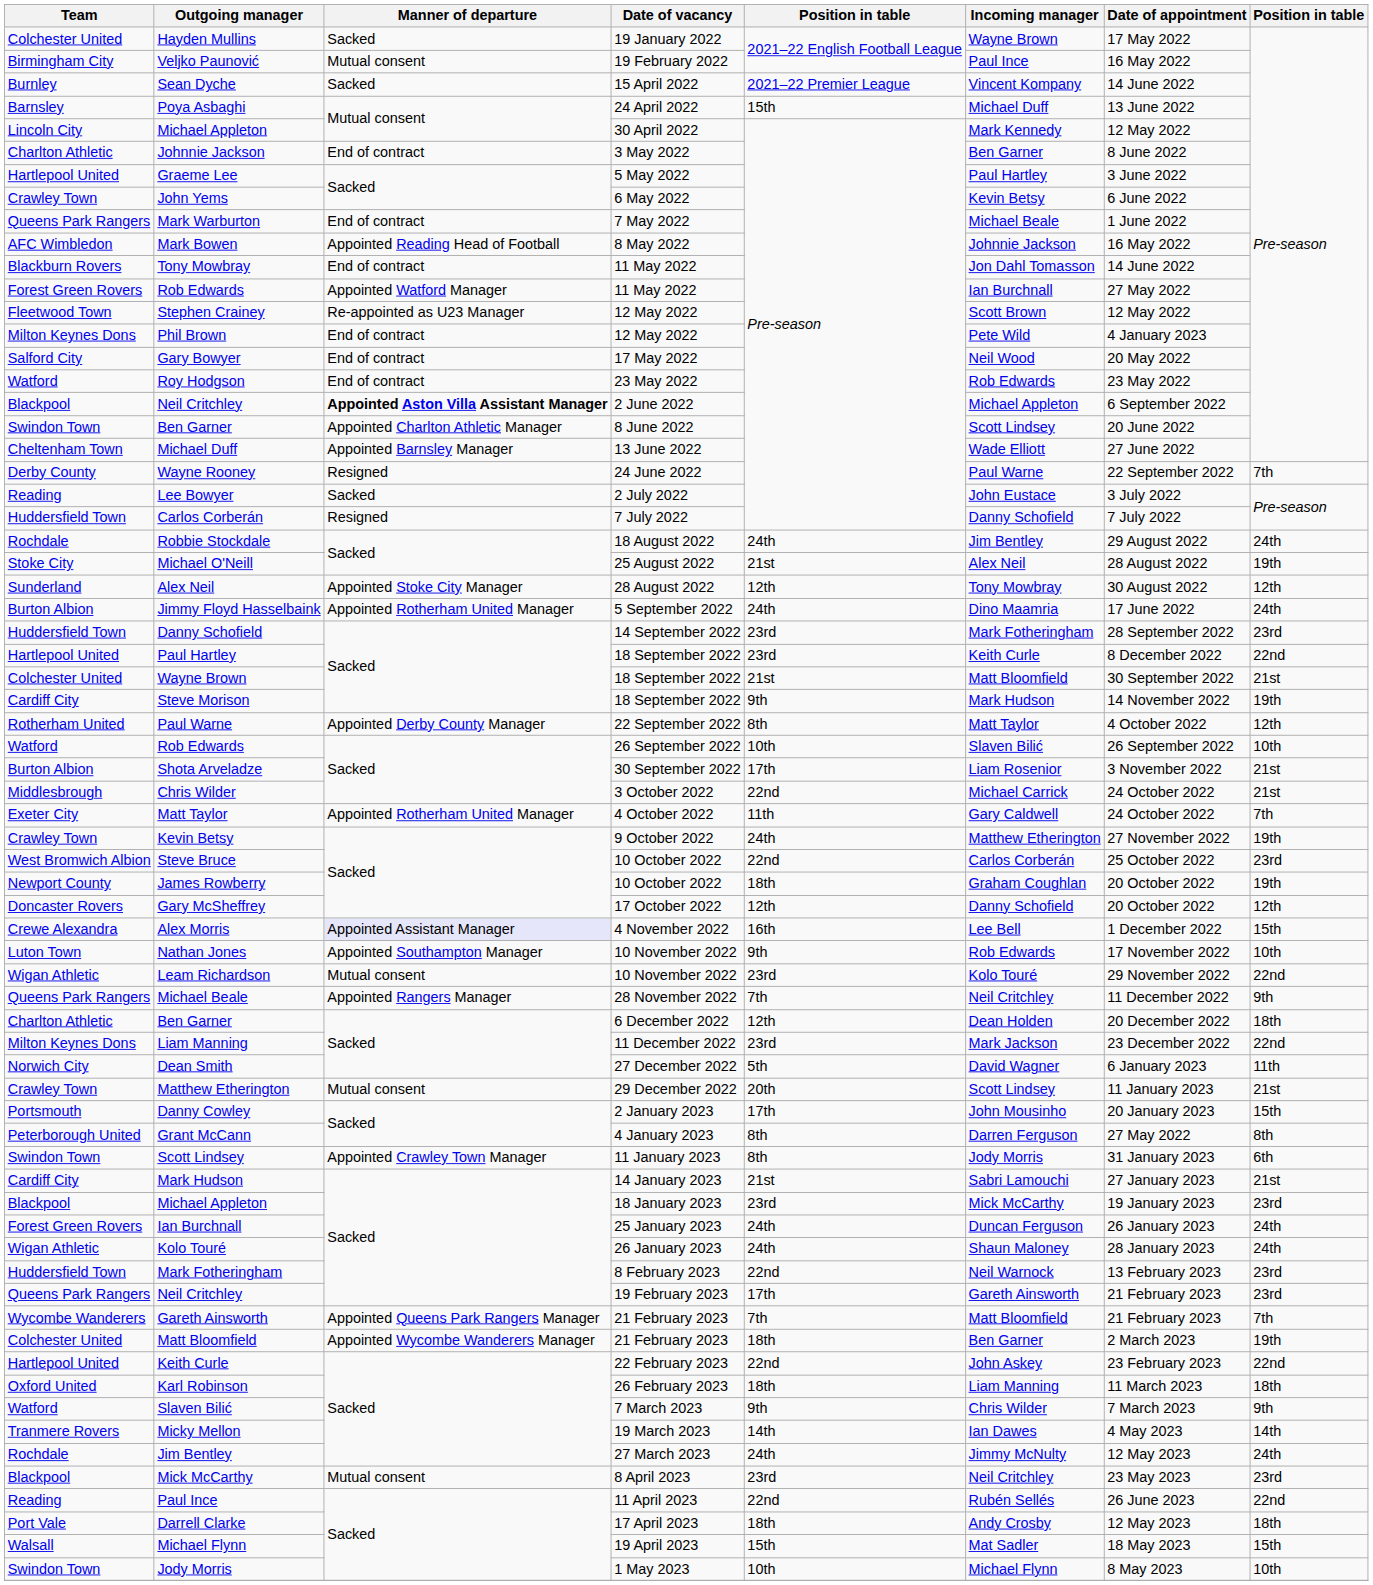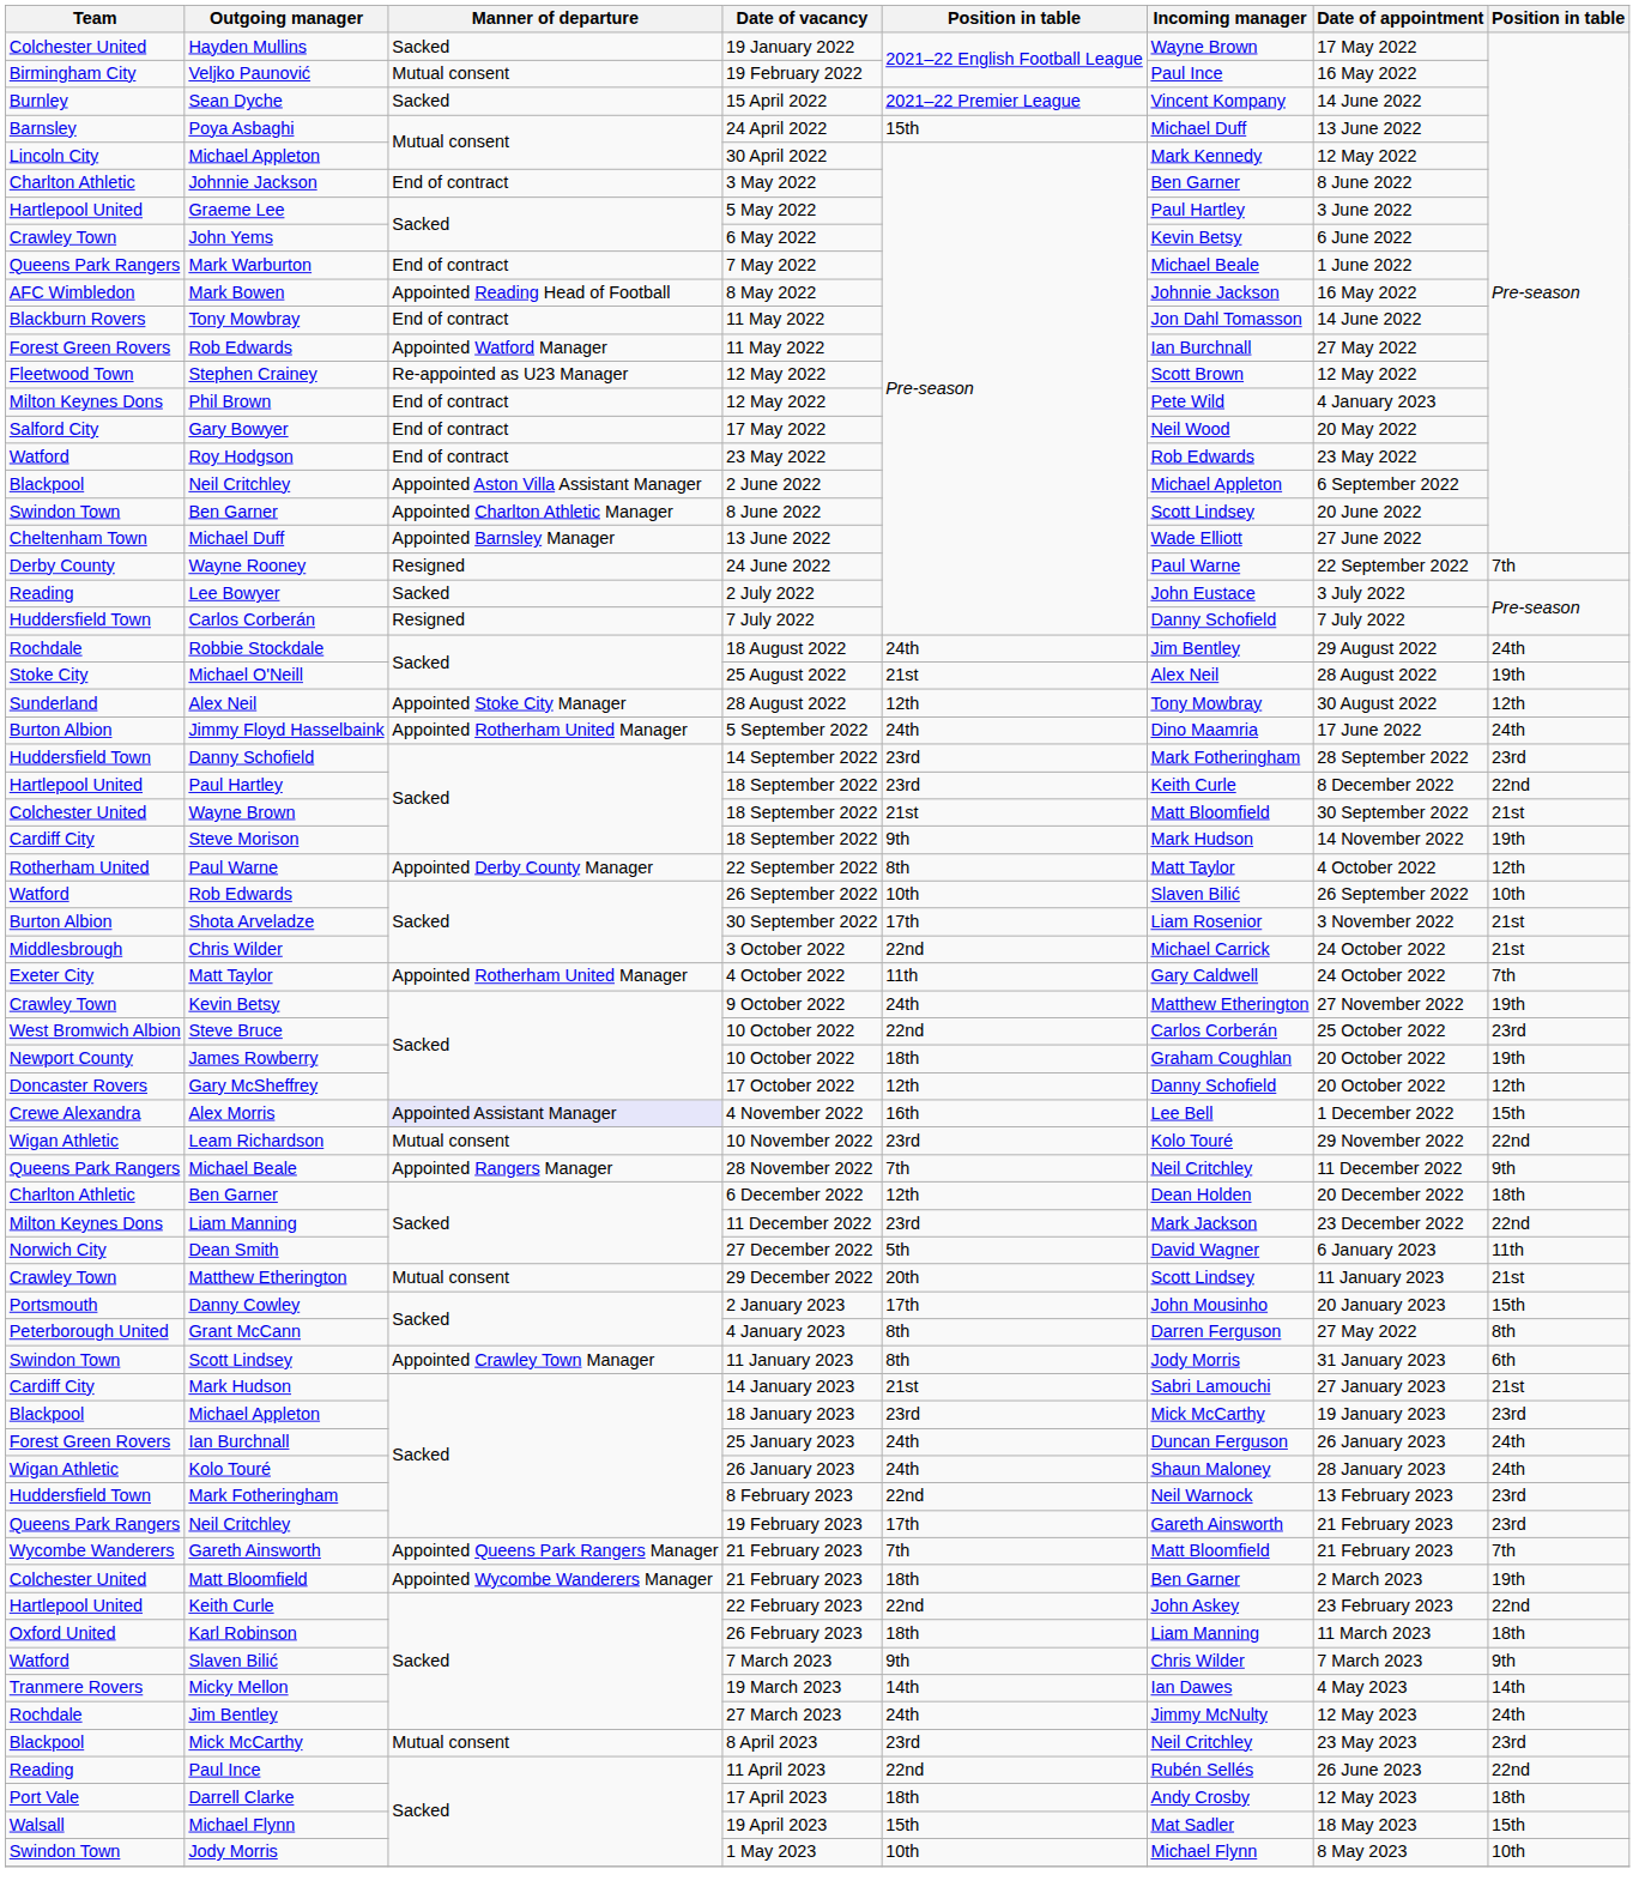Neil Critchley / 2 June 2022 | Manner of departure: bold -> normal
- row: Luton Town | Nathan Jones | Appointed Southampton Manager | 10 November 2022 | 9th | Rob Edwards | 17 November 2022 | 10th
